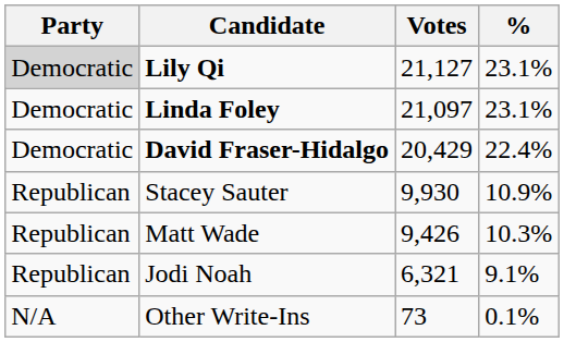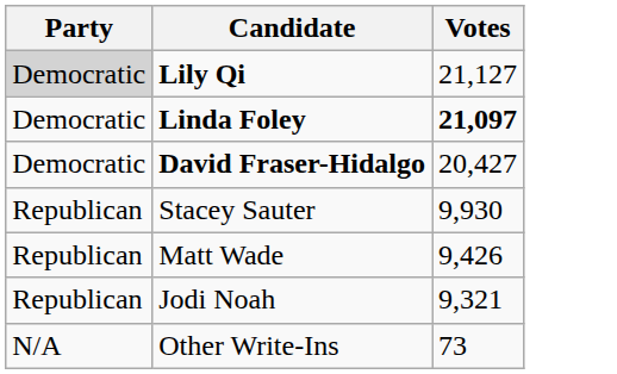- column: % | 23.1% | 23.1% | 22.4% | 10.9% | 10.3% | 9.1% | 0.1%
Linda Foley | Votes: normal -> bold
David Fraser-Hidalgo | Votes: 20,429 -> 20,427
Jodi Noah | Votes: 6,321 -> 9,321
